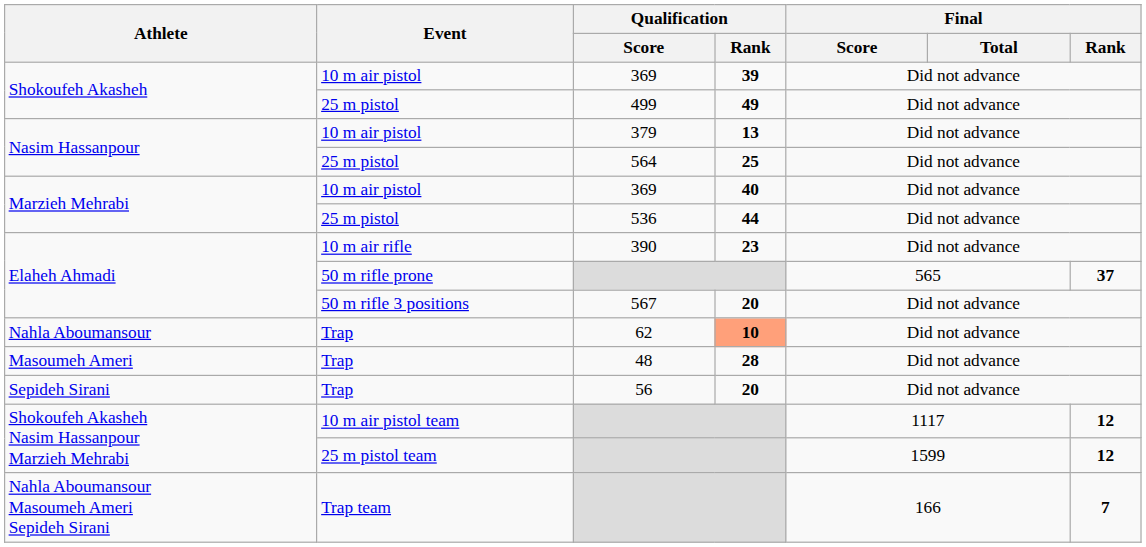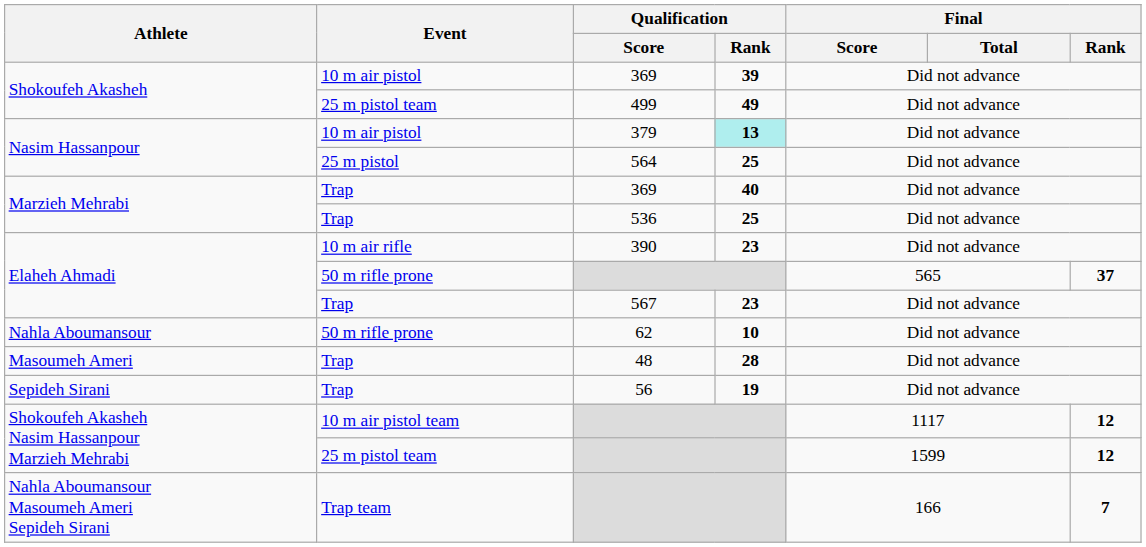499 | Event: 25 m pistol -> 25 m pistol team
379 | Qualification / Rank: no background -> paleturquoise background
Marzieh Mehrabi / 369 | Event: 10 m air pistol -> Trap
536 | Event: 25 m pistol -> Trap
536 | Qualification / Rank: 44 -> 25
567 | Event: 50 m rifle 3 positions -> Trap
567 | Qualification / Rank: 20 -> 23
62 | Event: Trap -> 50 m rifle prone
62 | Qualification / Rank: lightsalmon background -> no background
56 | Qualification / Rank: 20 -> 19
